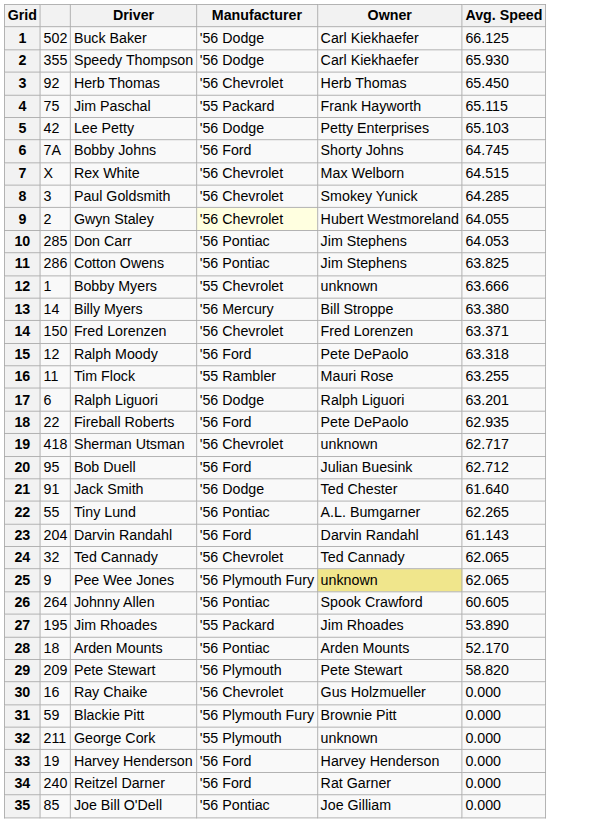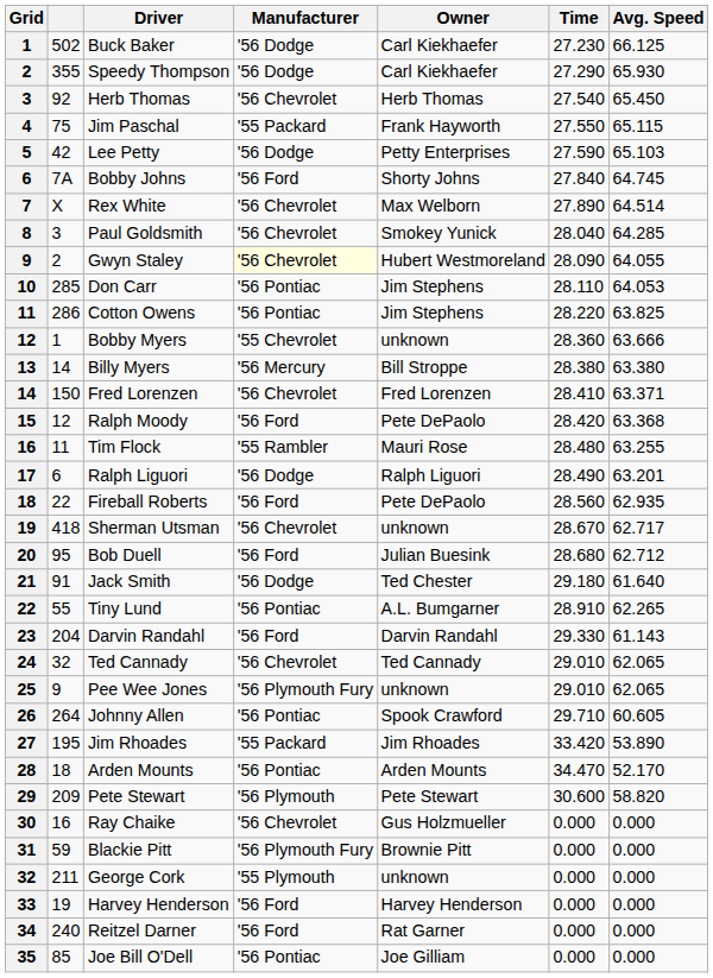+ column: Time | 27.230 | 27.290 | 27.540 | 27.550 | 27.590 | 27.840 | 27.890 | 28.040 | 28.090 | 28.110 | 28.220 | 28.360 | 28.380 | 28.410 | 28.420 | 28.480 | 28.490 | 28.560 | 28.670 | 28.680 | 29.180 | 28.910 | 29.330 | 29.010 | 29.010 | 29.710 | 33.420 | 34.470 | 30.600 | 0.000 | 0.000 | 0.000 | 0.000 | 0.000 | 0.000
Rex White | Avg. Speed: 64.515 -> 64.514
Ralph Moody | Avg. Speed: 63.318 -> 63.368
Pee Wee Jones | Owner: khaki background -> no background
